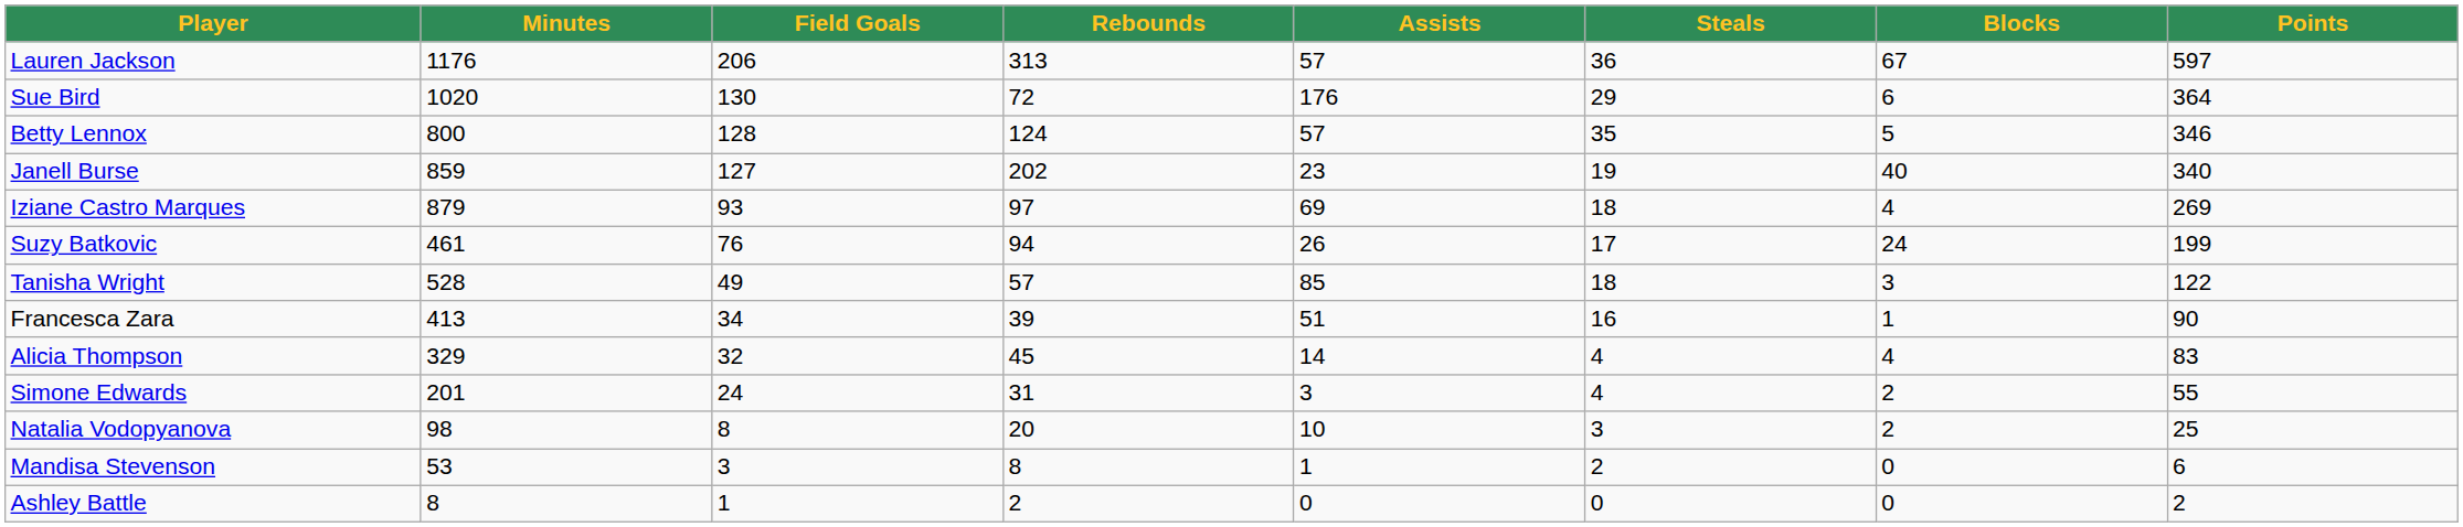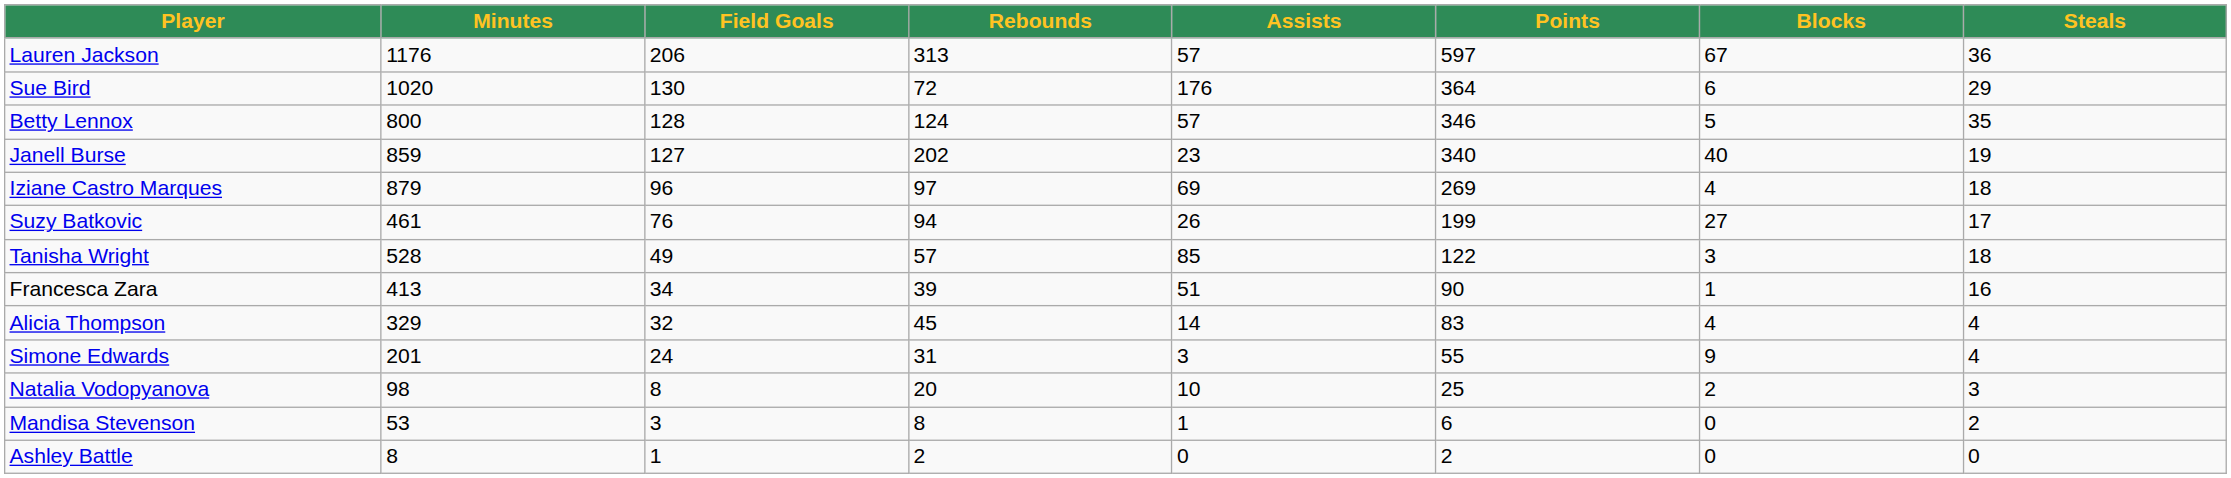columns swapped: Steals <-> Points
Iziane Castro Marques | Field Goals: 93 -> 96
Suzy Batkovic | Blocks: 24 -> 27
Simone Edwards | Blocks: 2 -> 9
